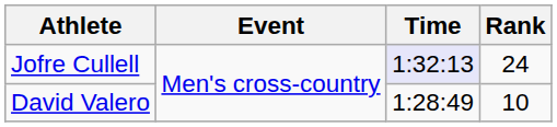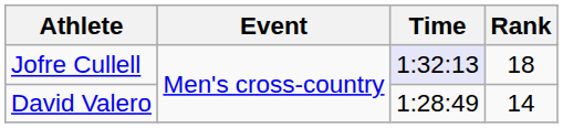Jofre Cullell | Rank: 24 -> 18
David Valero | Rank: 10 -> 14
